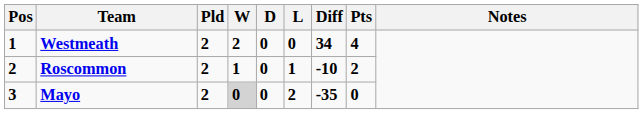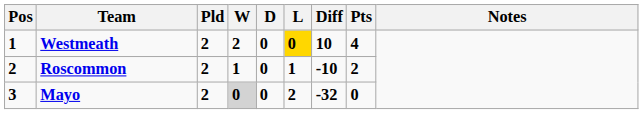Westmeath | L: no background -> gold background
Westmeath | Diff: 34 -> 10
Mayo | Diff: -35 -> -32
